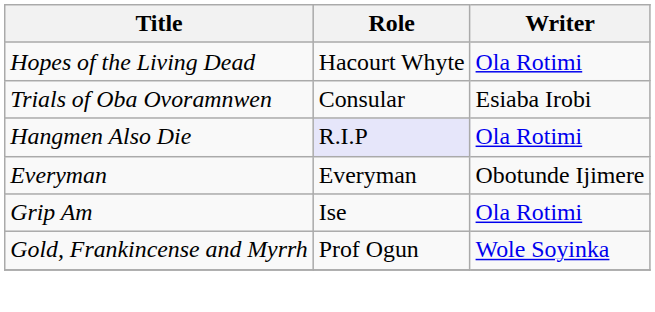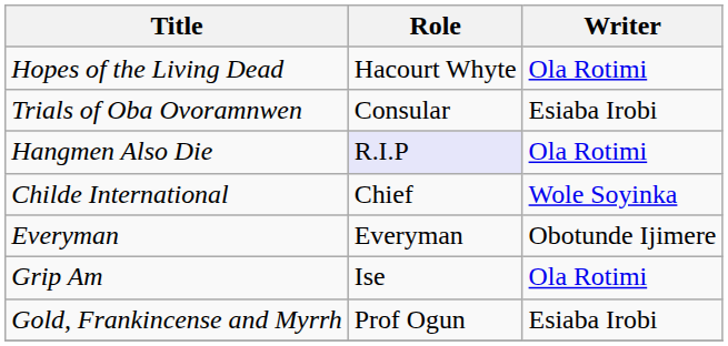+ row: Childe International | Chief | Wole Soyinka
Gold, Frankincense and Myrrh | Writer: Wole Soyinka -> Esiaba Irobi
